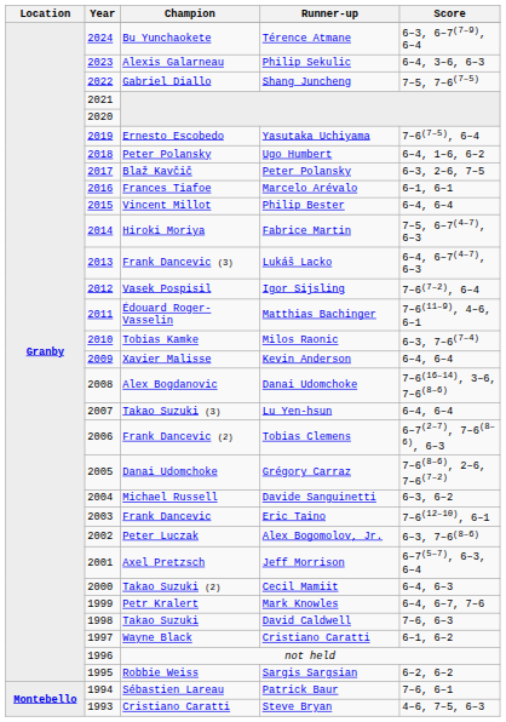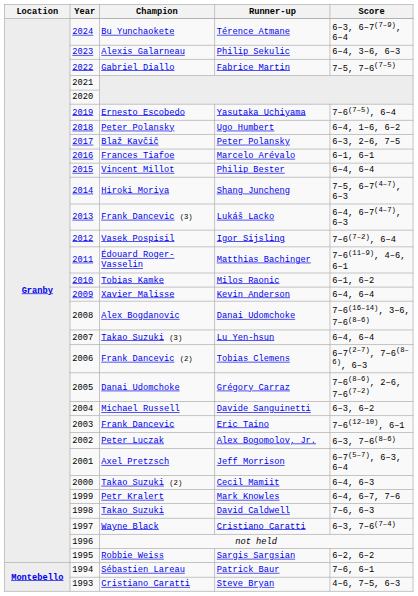Gabriel Diallo | Runner-up: Shang Juncheng -> Fabrice Martin
Hiroki Moriya | Runner-up: Fabrice Martin -> Shang Juncheng
Tobias Kamke | Score: 6–3, 7–6(7–4) -> 6–1, 6–2
Wayne Black | Score: 6–1, 6–2 -> 6–3, 7–6(7–4)
